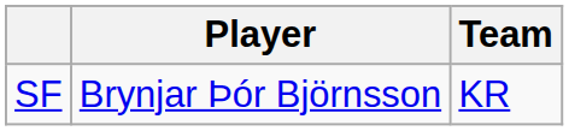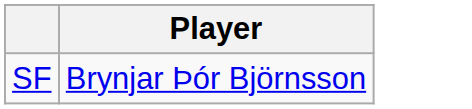- column: Team | KR
